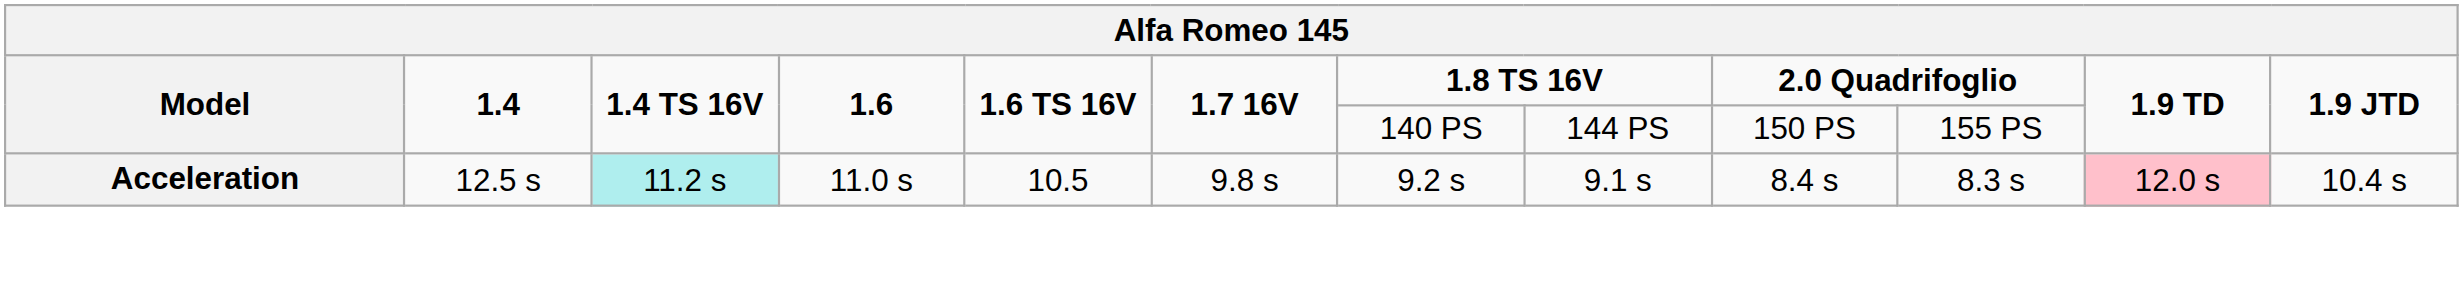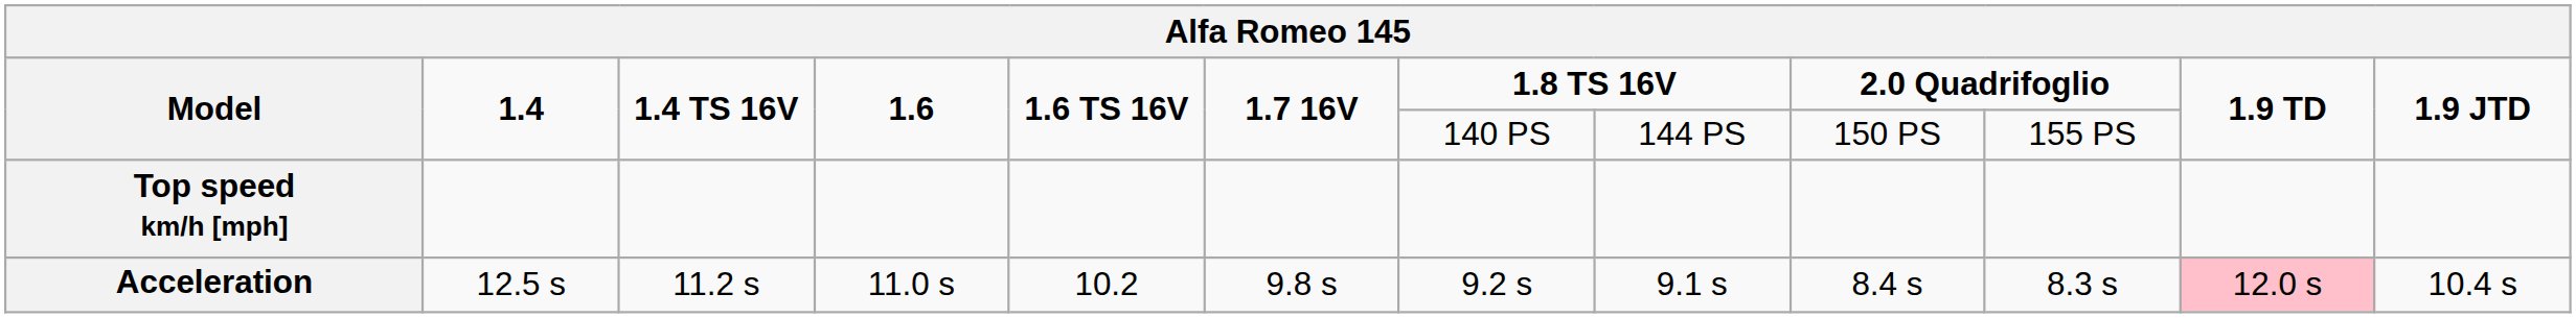+ row: Top speed km/h [mph]
Acceleration | 1.4 TS 16V: paleturquoise background -> no background
Acceleration | 1.6 TS 16V: 10.5 -> 10.2
